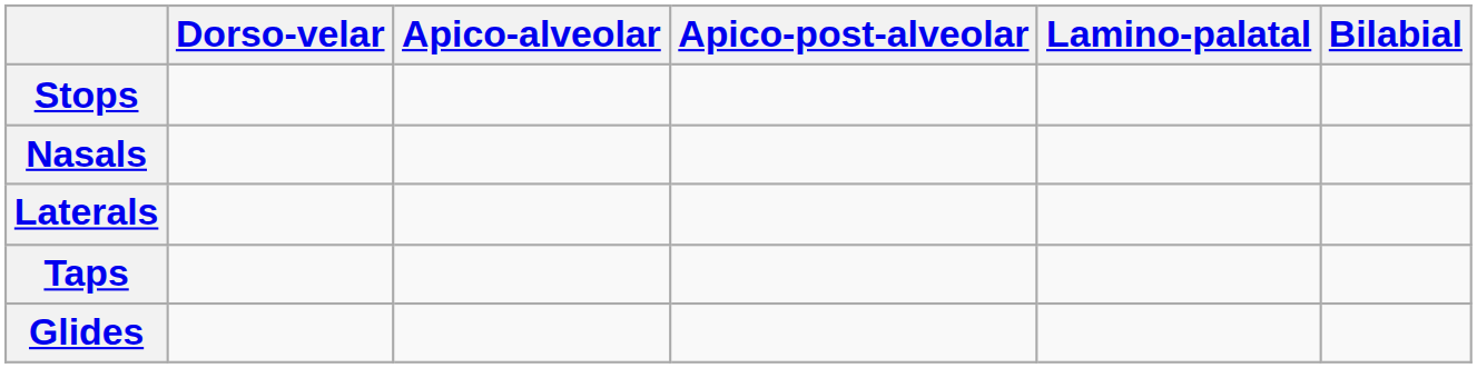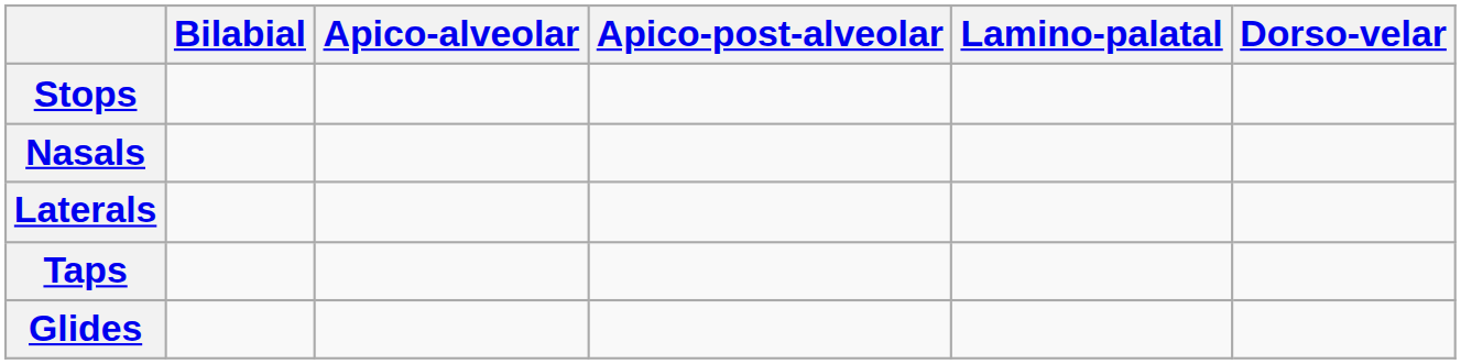columns swapped: Bilabial <-> Dorso-velar
